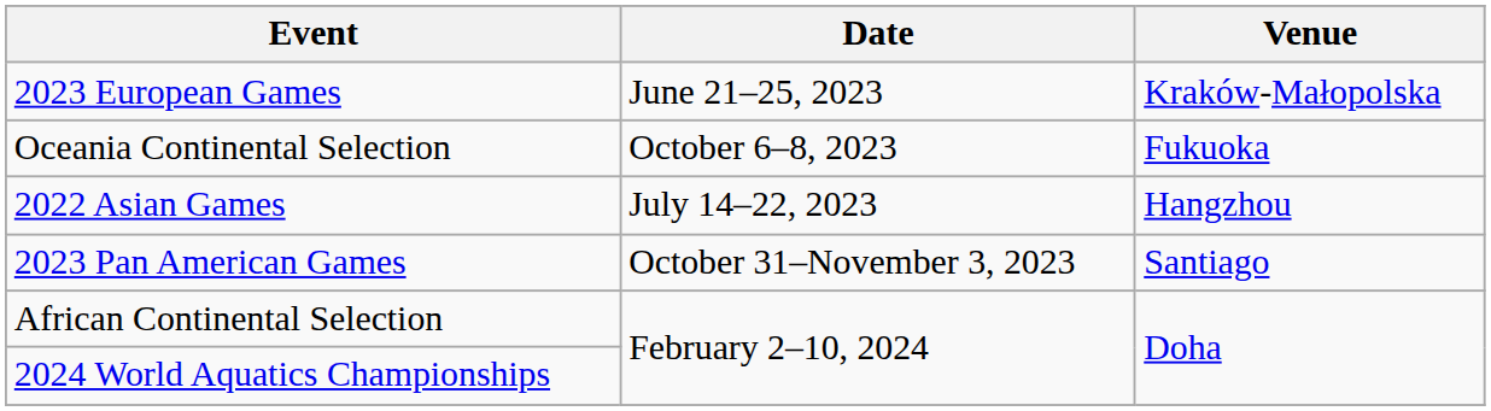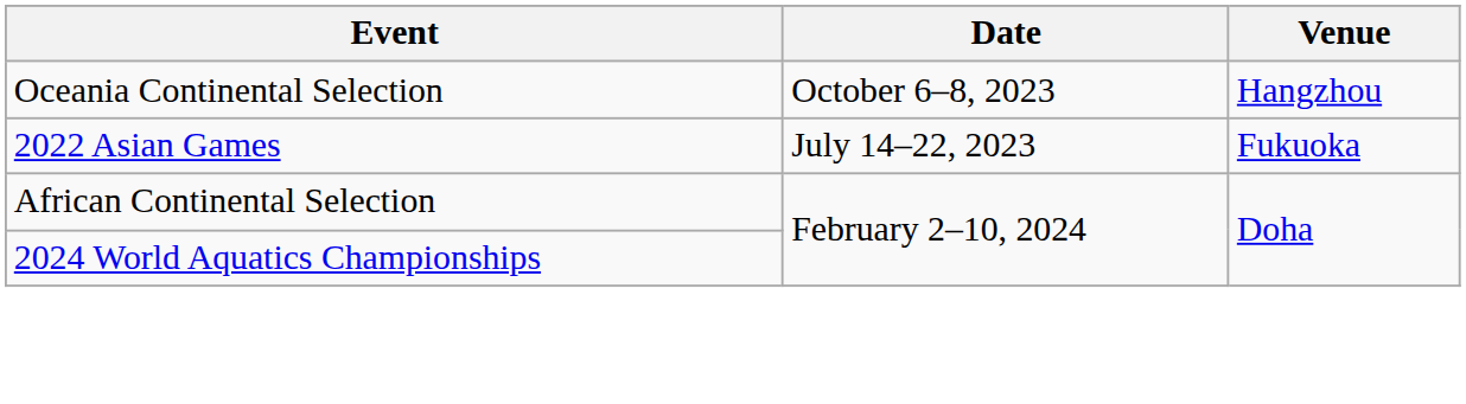- row: 2023 European Games | June 21–25, 2023 | Kraków-Małopolska
Oceania Continental Selection | Venue: Fukuoka -> Hangzhou
2022 Asian Games | Venue: Hangzhou -> Fukuoka
- row: 2023 Pan American Games | October 31–November 3, 2023 | Santiago
